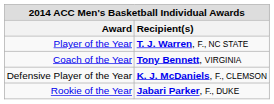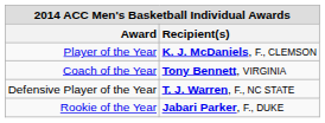Player of the Year | Recipient(s): T. J. Warren, F., NC STATE -> K. J. McDaniels, F., CLEMSON
Defensive Player of the Year | Recipient(s): K. J. McDaniels, F., CLEMSON -> T. J. Warren, F., NC STATE
